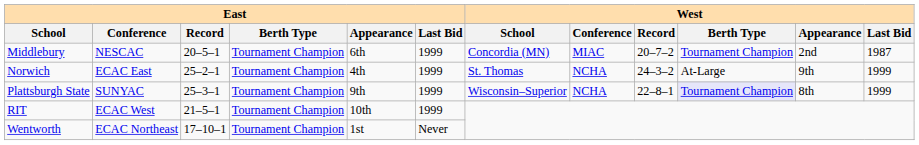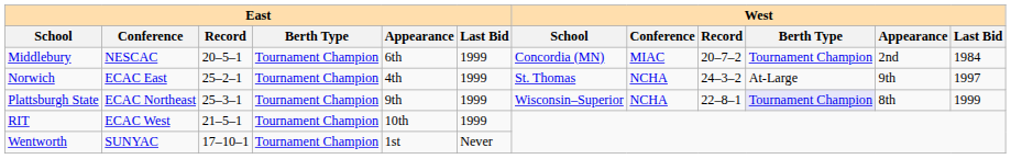Middlebury | West / Last Bid: 1987 -> 1984
Norwich | West / Last Bid: 1999 -> 1997
Plattsburgh State | East / Conference: SUNYAC -> ECAC Northeast
Wentworth | East / Conference: ECAC Northeast -> SUNYAC
